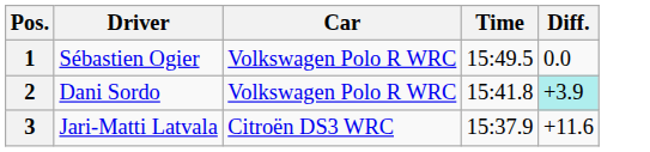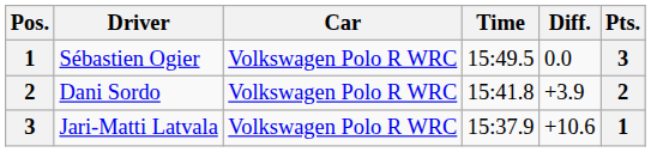+ column: Pts. | 3 | 2 | 1
Dani Sordo | Diff.: paleturquoise background -> no background
Jari-Matti Latvala | Car: Citroën DS3 WRC -> Volkswagen Polo R WRC
Jari-Matti Latvala | Diff.: +11.6 -> +10.6
